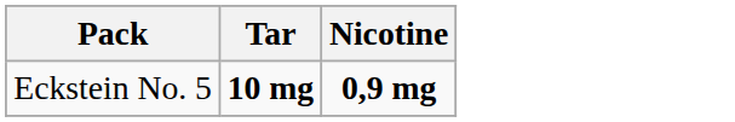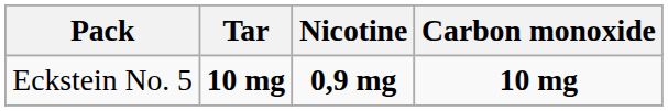+ column: Carbon monoxide | 10 mg
